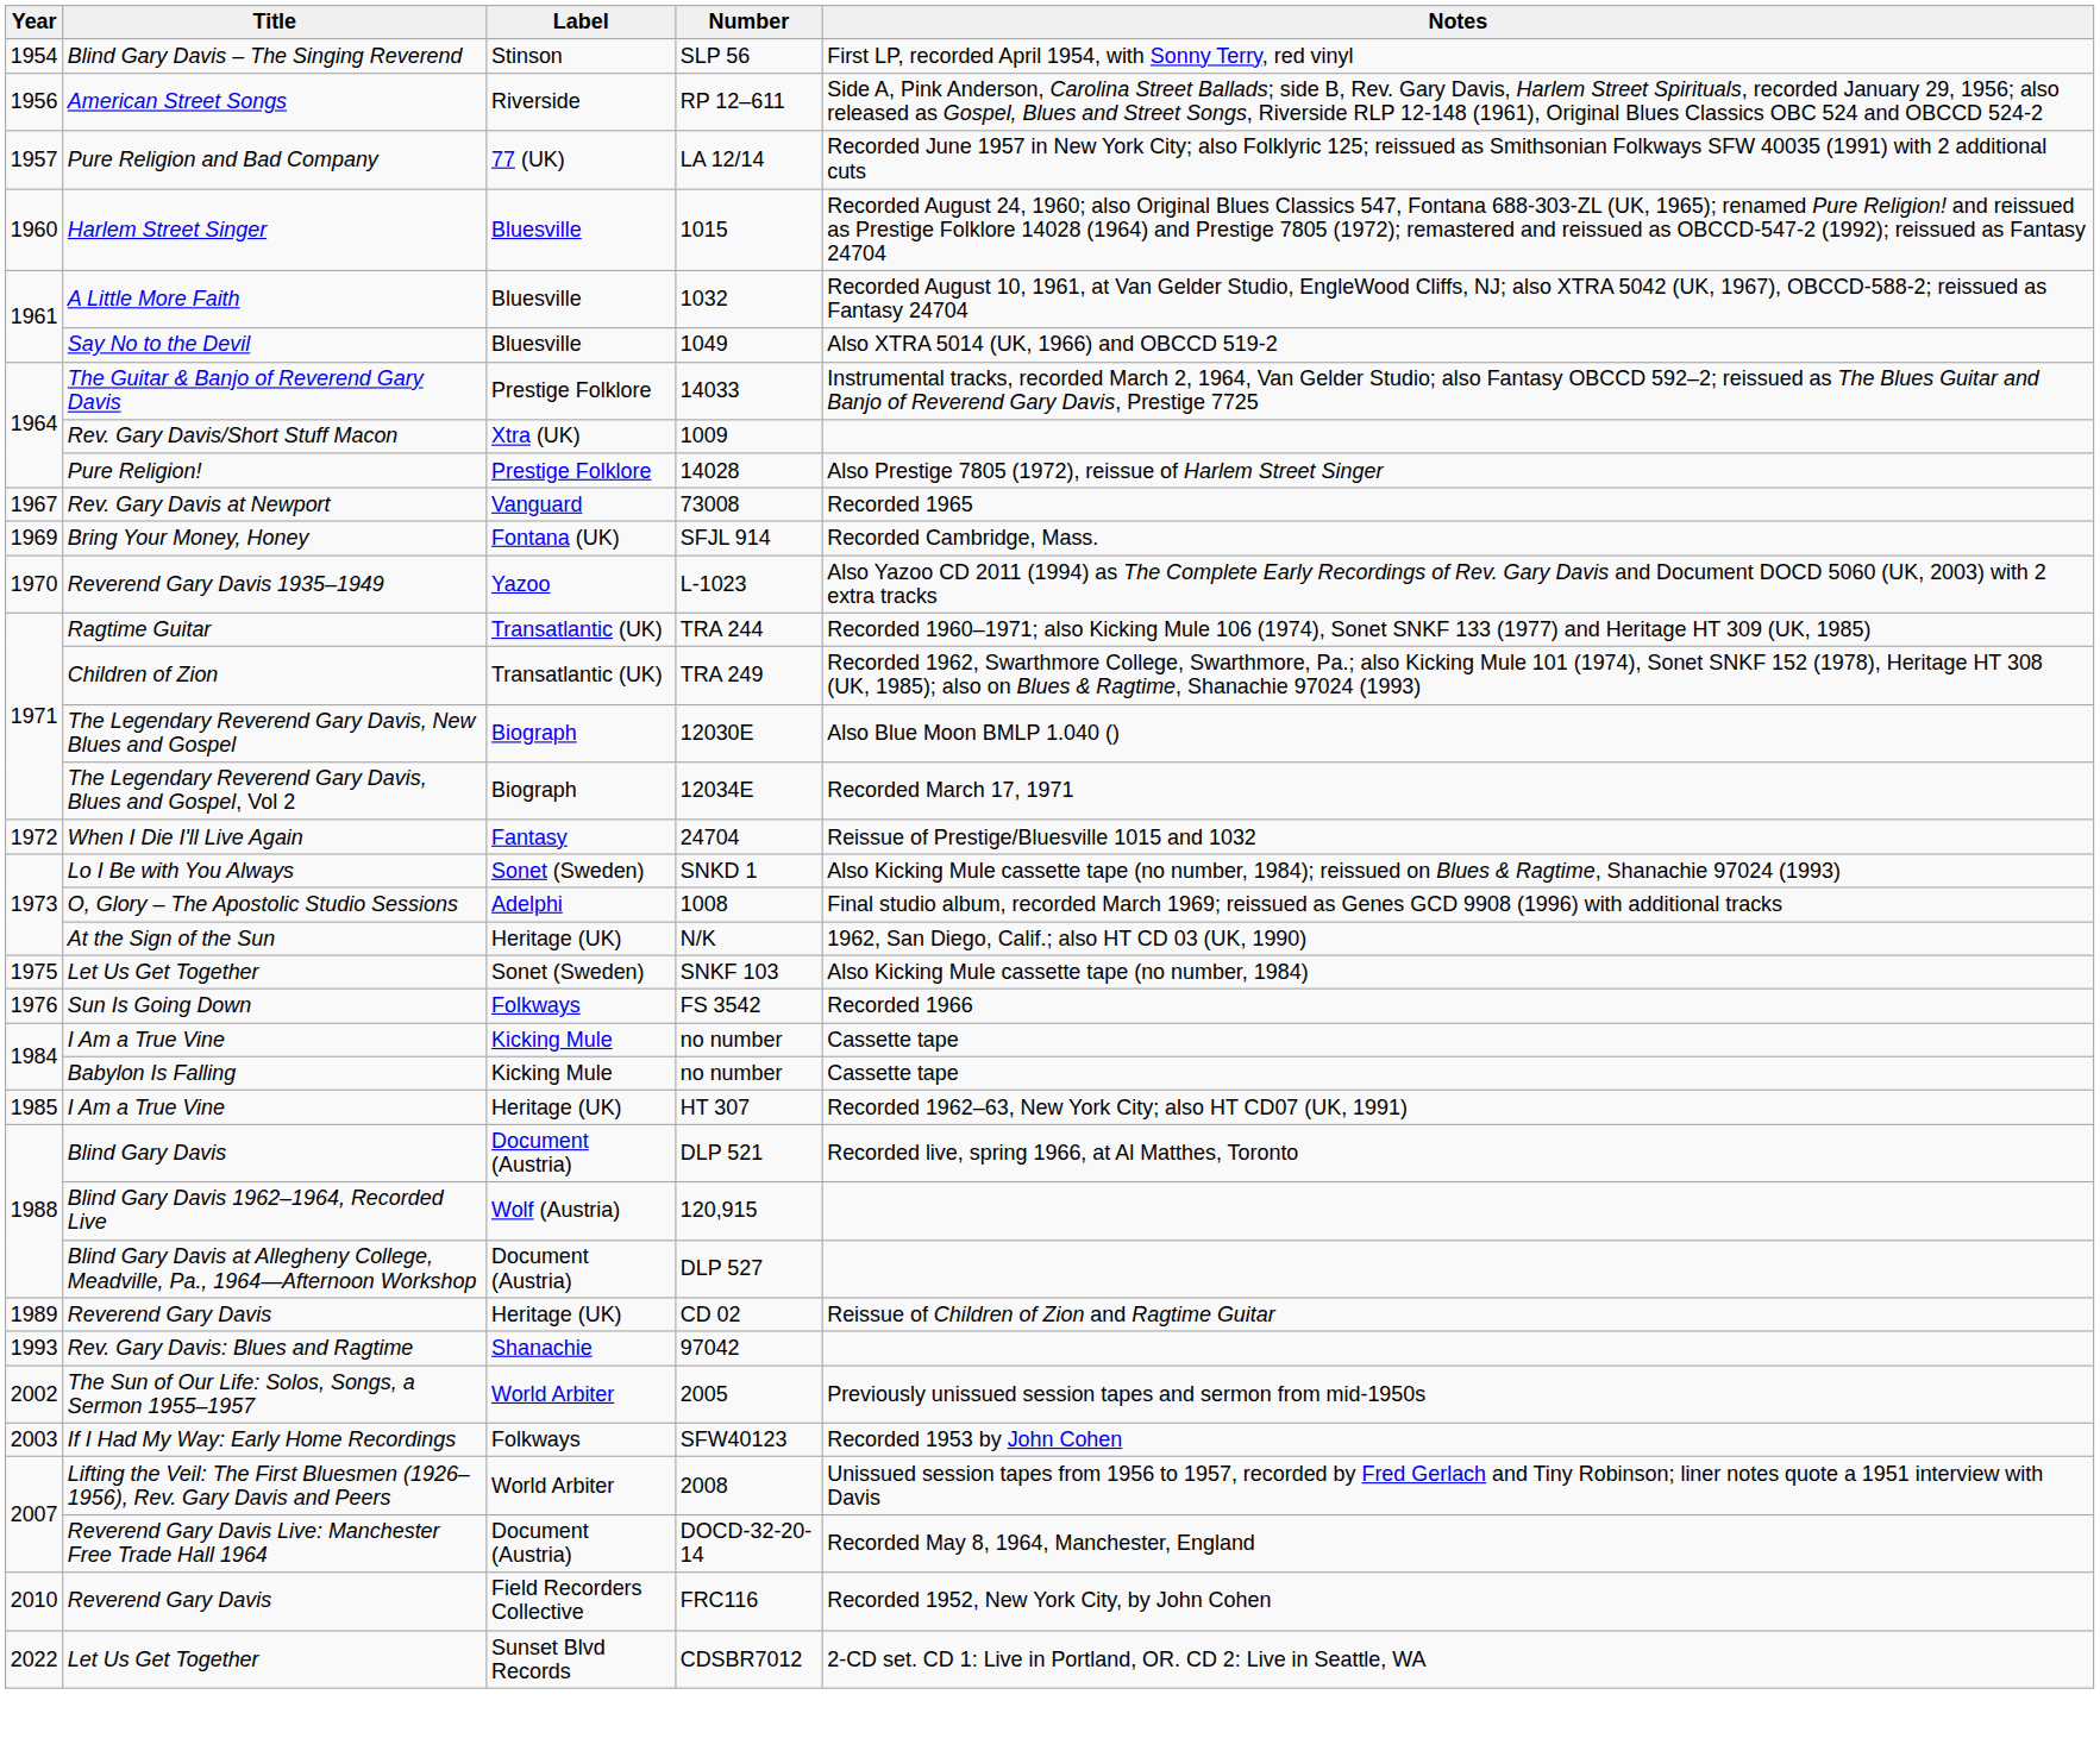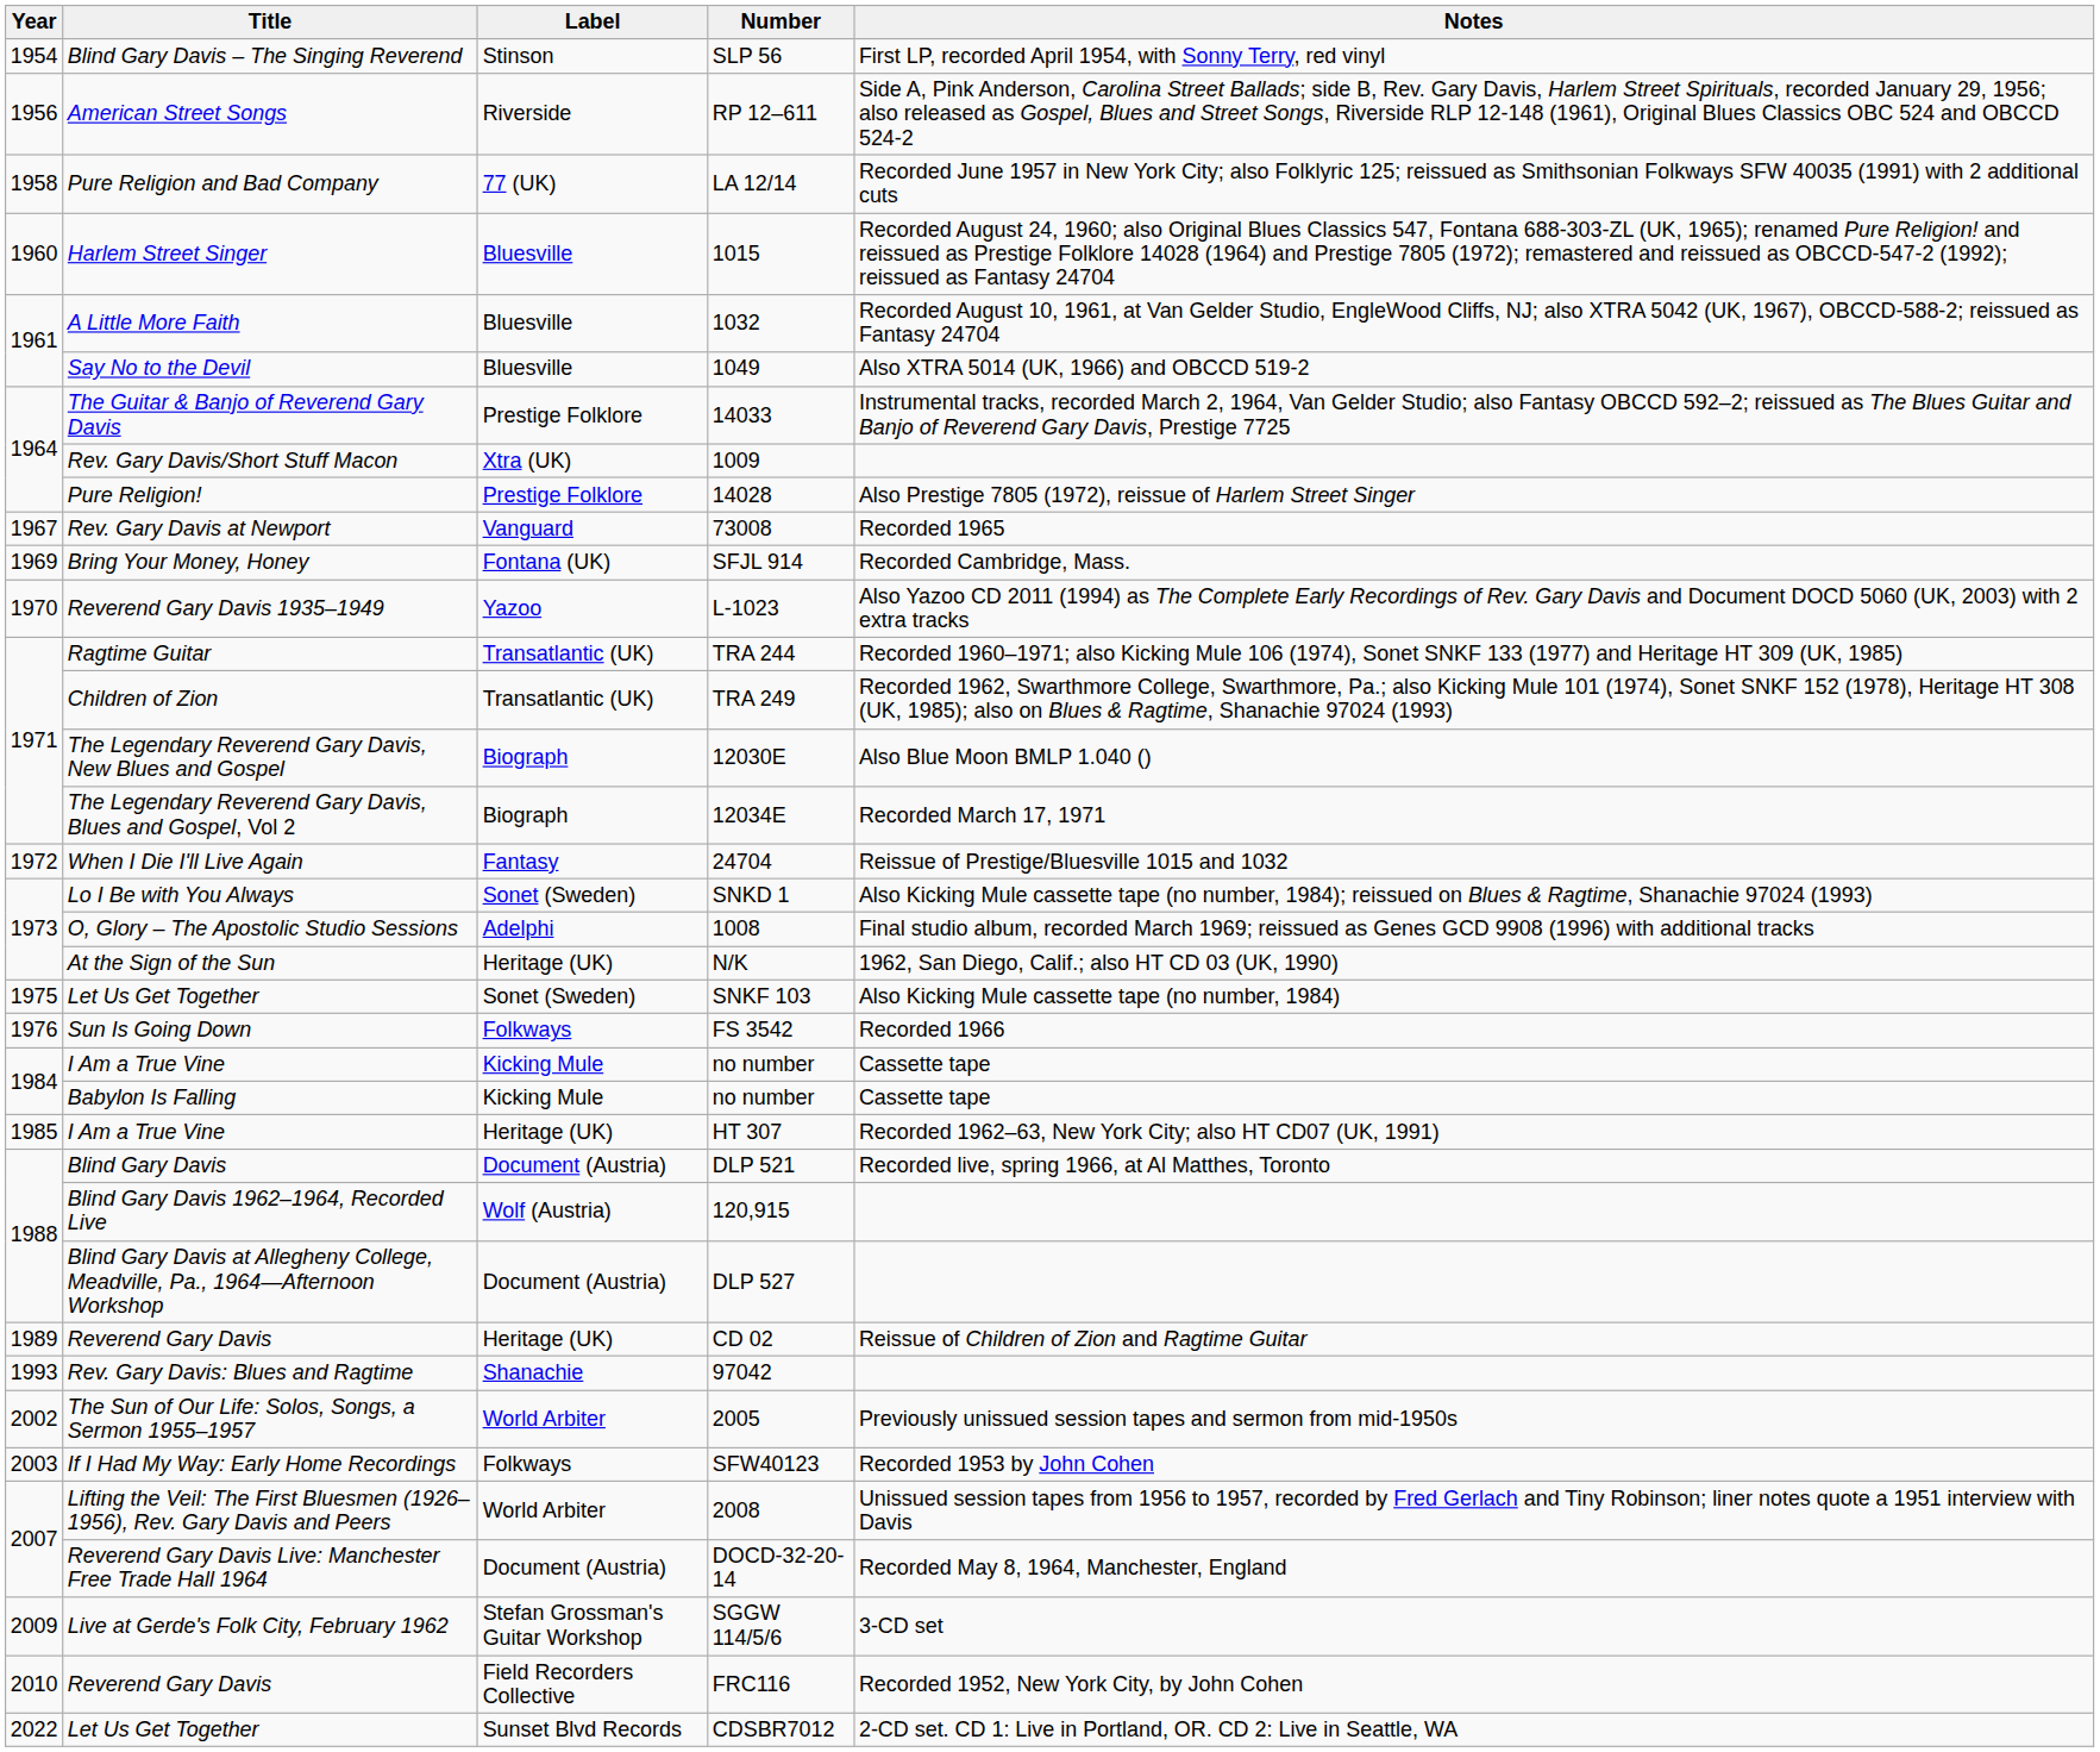LA 12/14 | Year: 1957 -> 1958
+ row: 2009 | Live at Gerde's Folk City, February 1962 | Stefan Grossman's Guitar Workshop | SGGW 114/5/6 | 3-CD set
